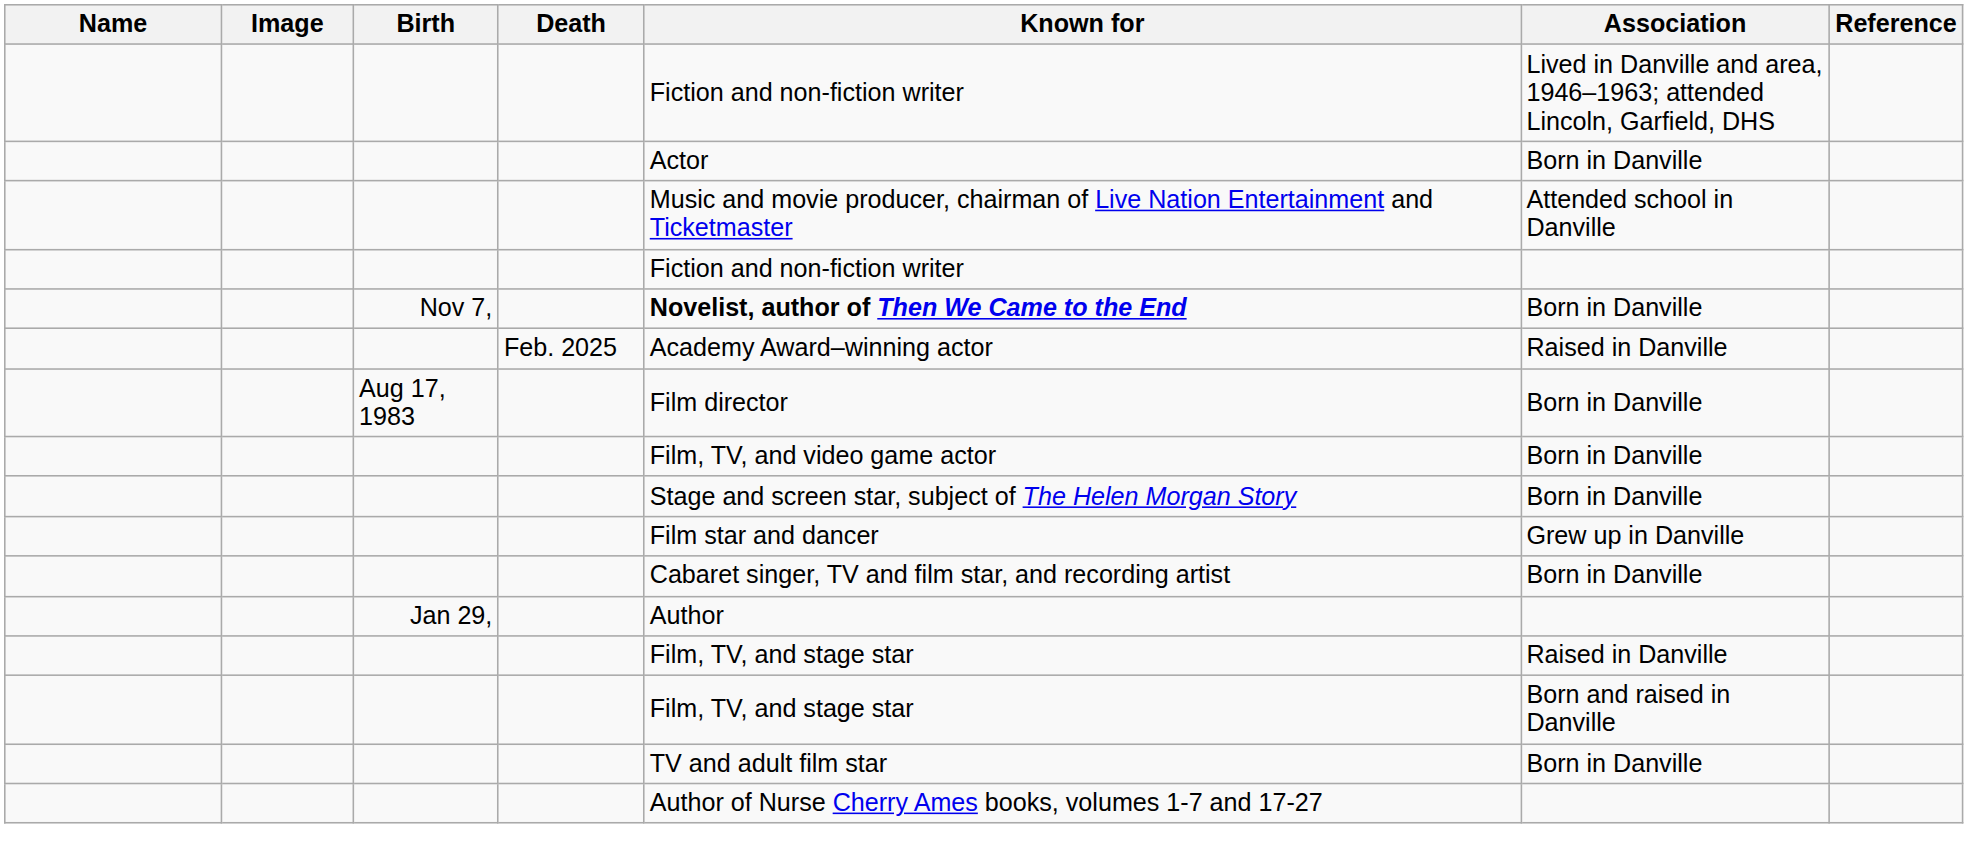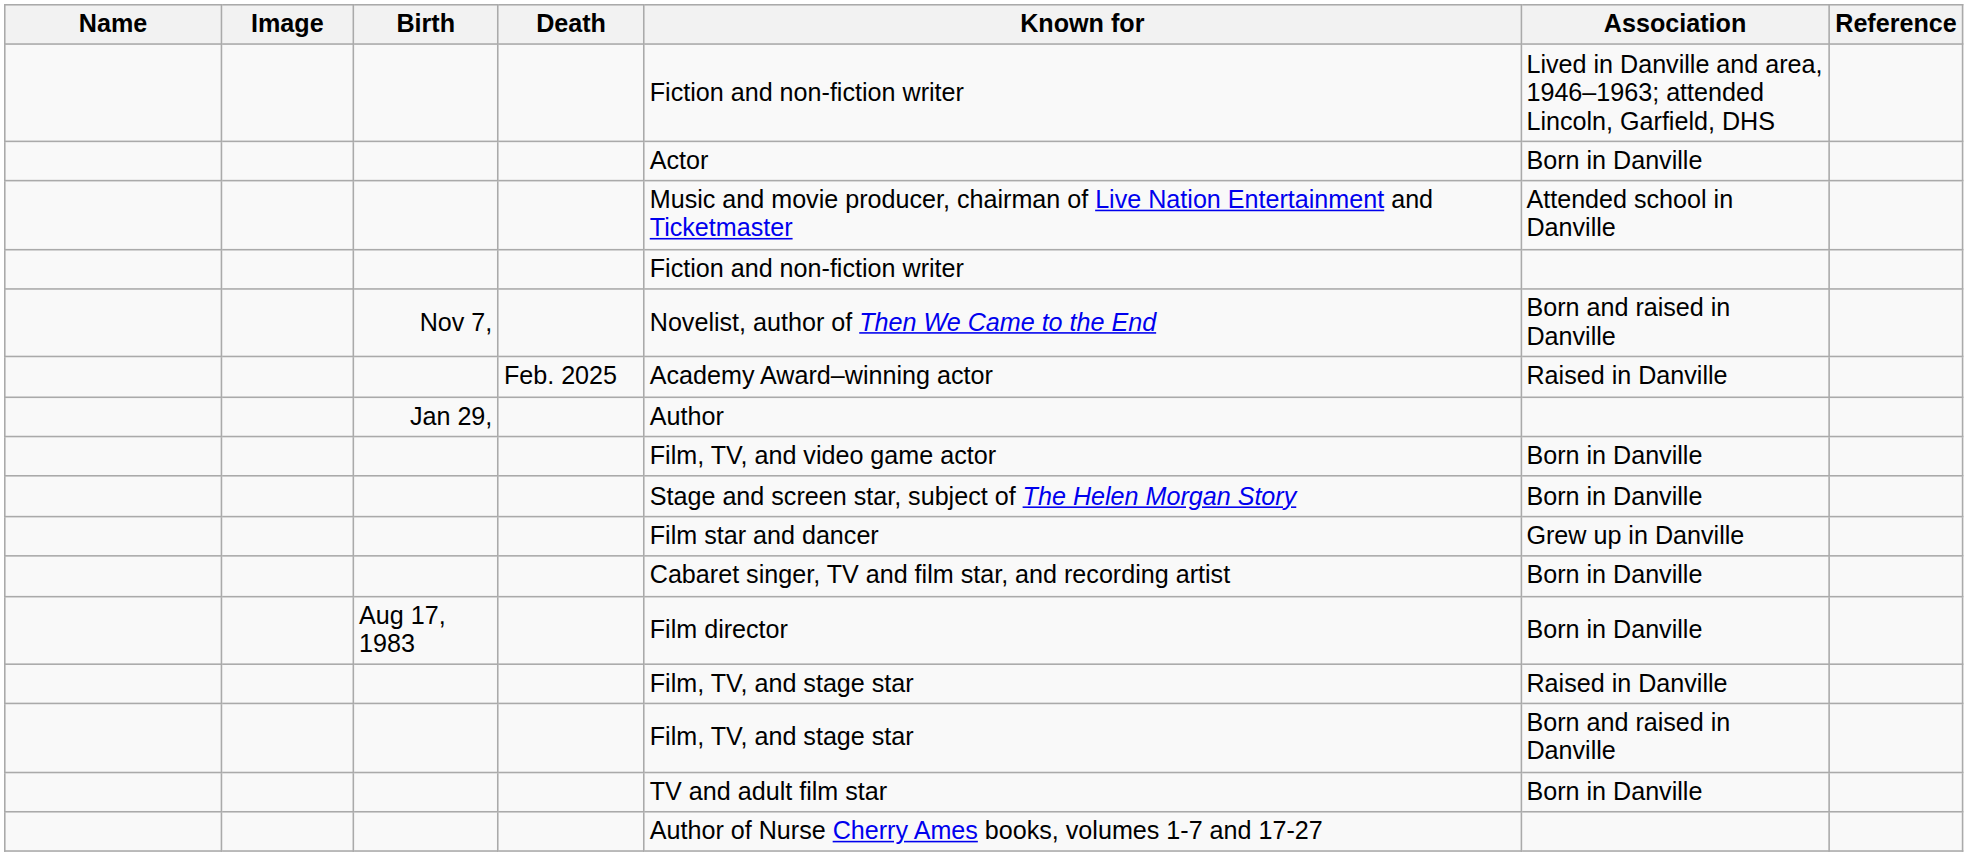Nov 7, | Known for: bold -> normal
Nov 7, | Association: Born in Danville -> Born and raised in Danville
rows swapped: Aug 17, 1983 <-> Jan 29,
